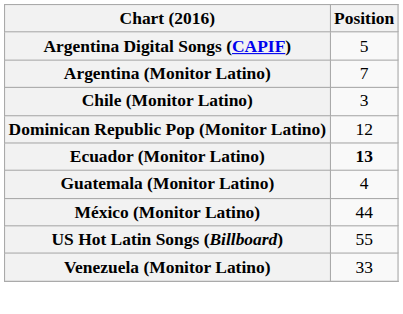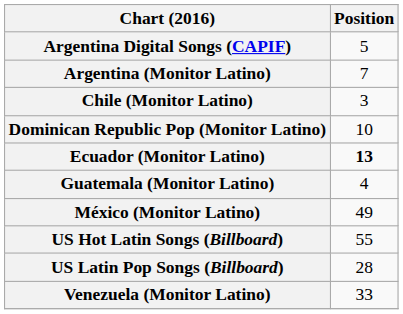Dominican Republic Pop (Monitor Latino) | Position: 12 -> 10
México (Monitor Latino) | Position: 44 -> 49
+ row: US Latin Pop Songs (Billboard) | 28
